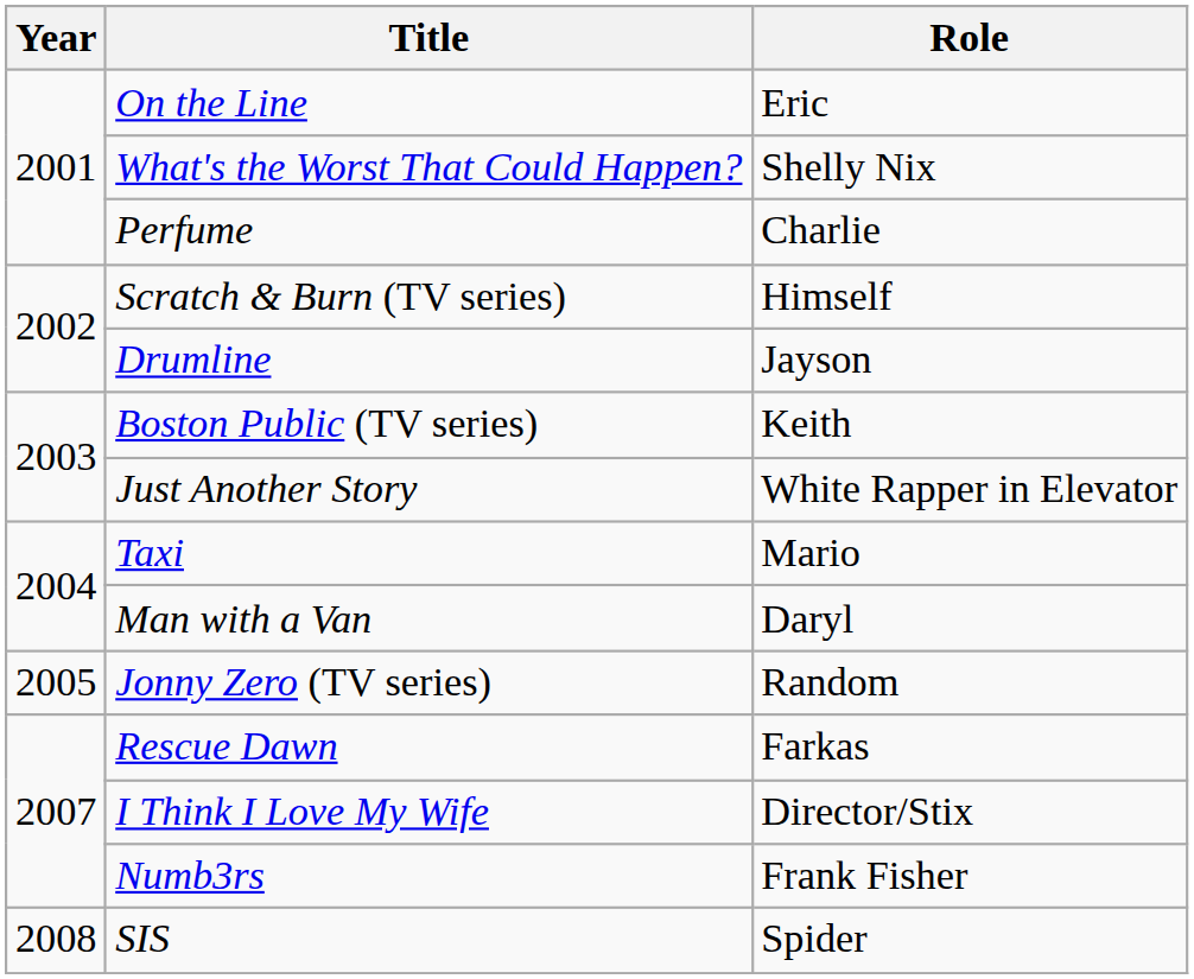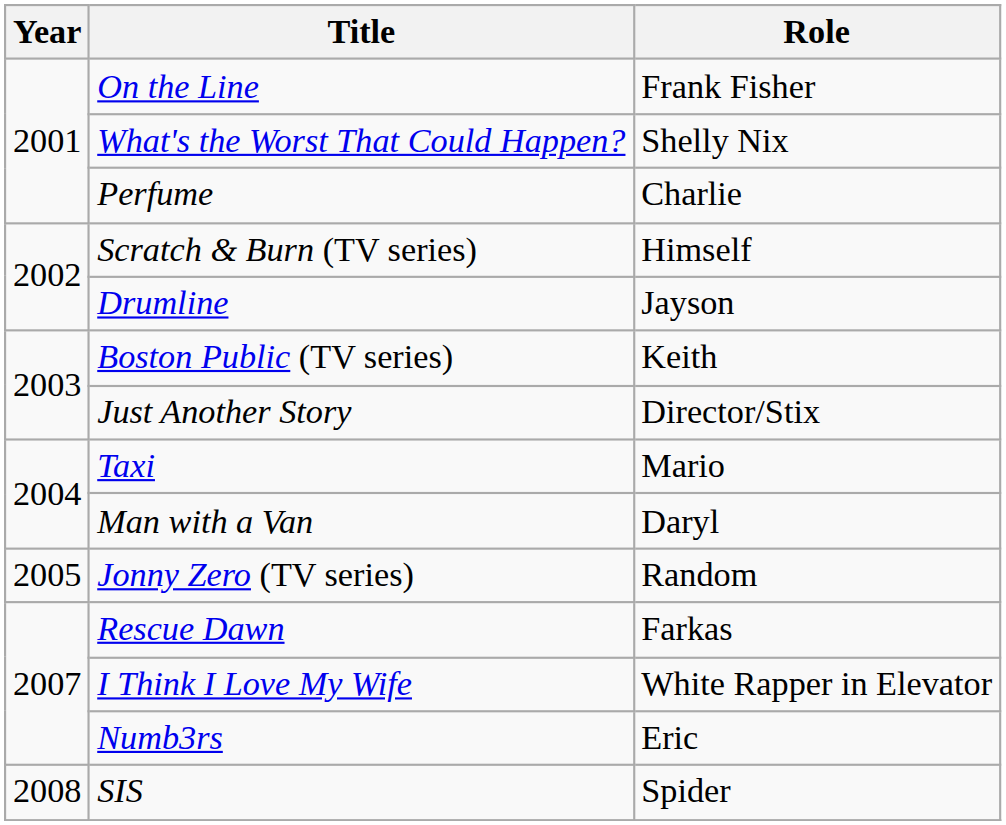On the Line | Role: Eric -> Frank Fisher
Just Another Story | Role: White Rapper in Elevator -> Director/Stix
I Think I Love My Wife | Role: Director/Stix -> White Rapper in Elevator
Numb3rs | Role: Frank Fisher -> Eric
